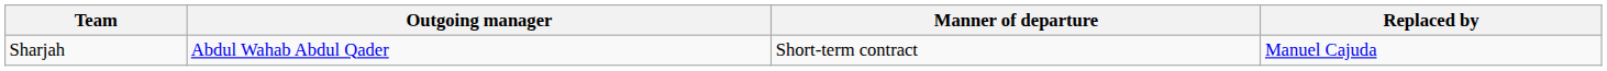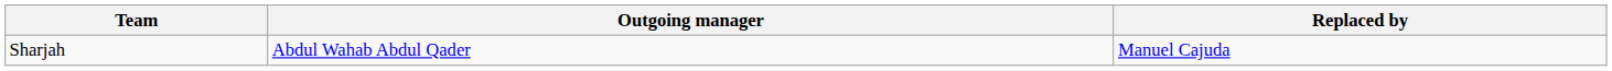- column: Manner of departure | Short-term contract
